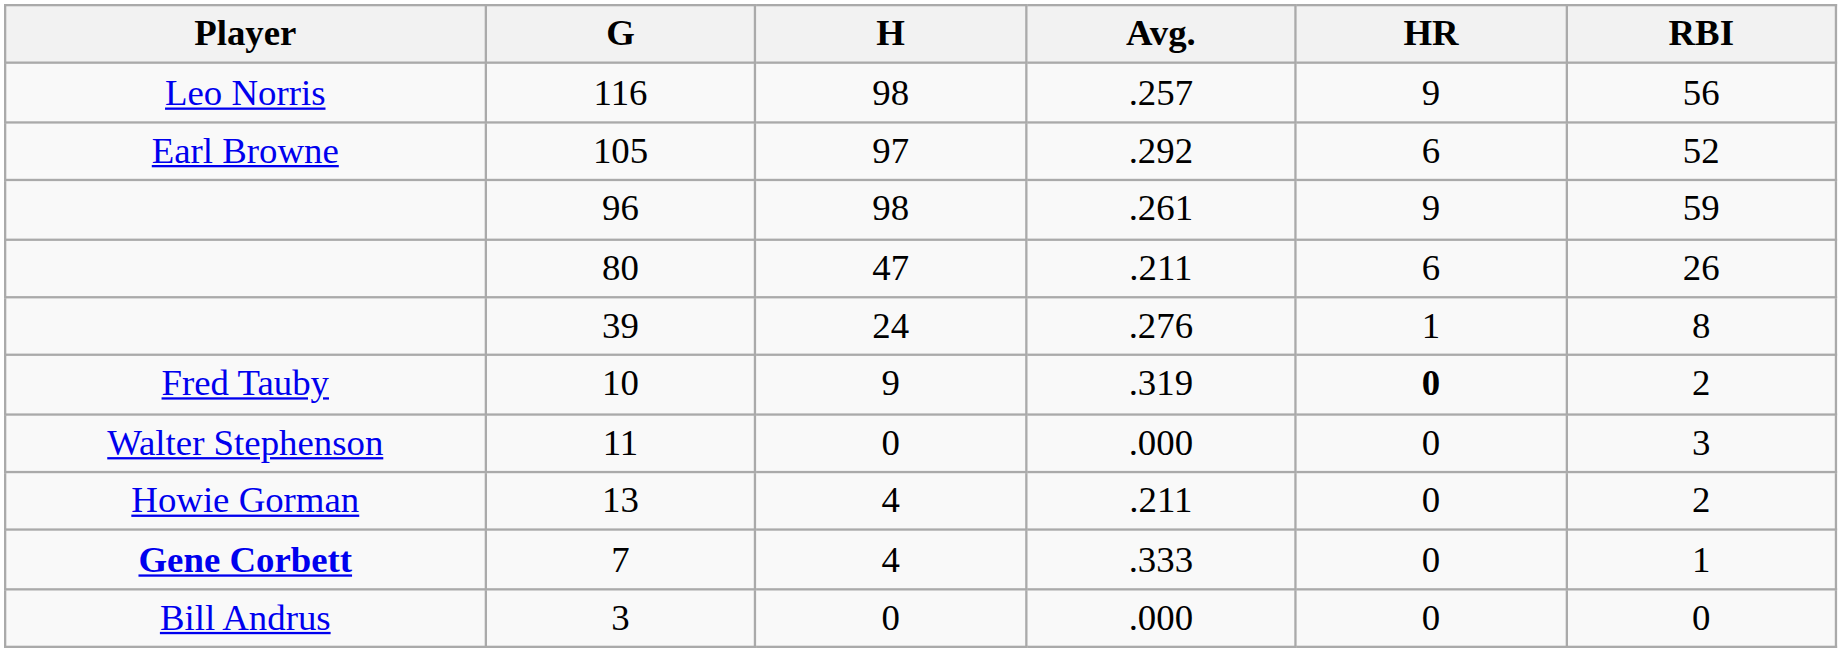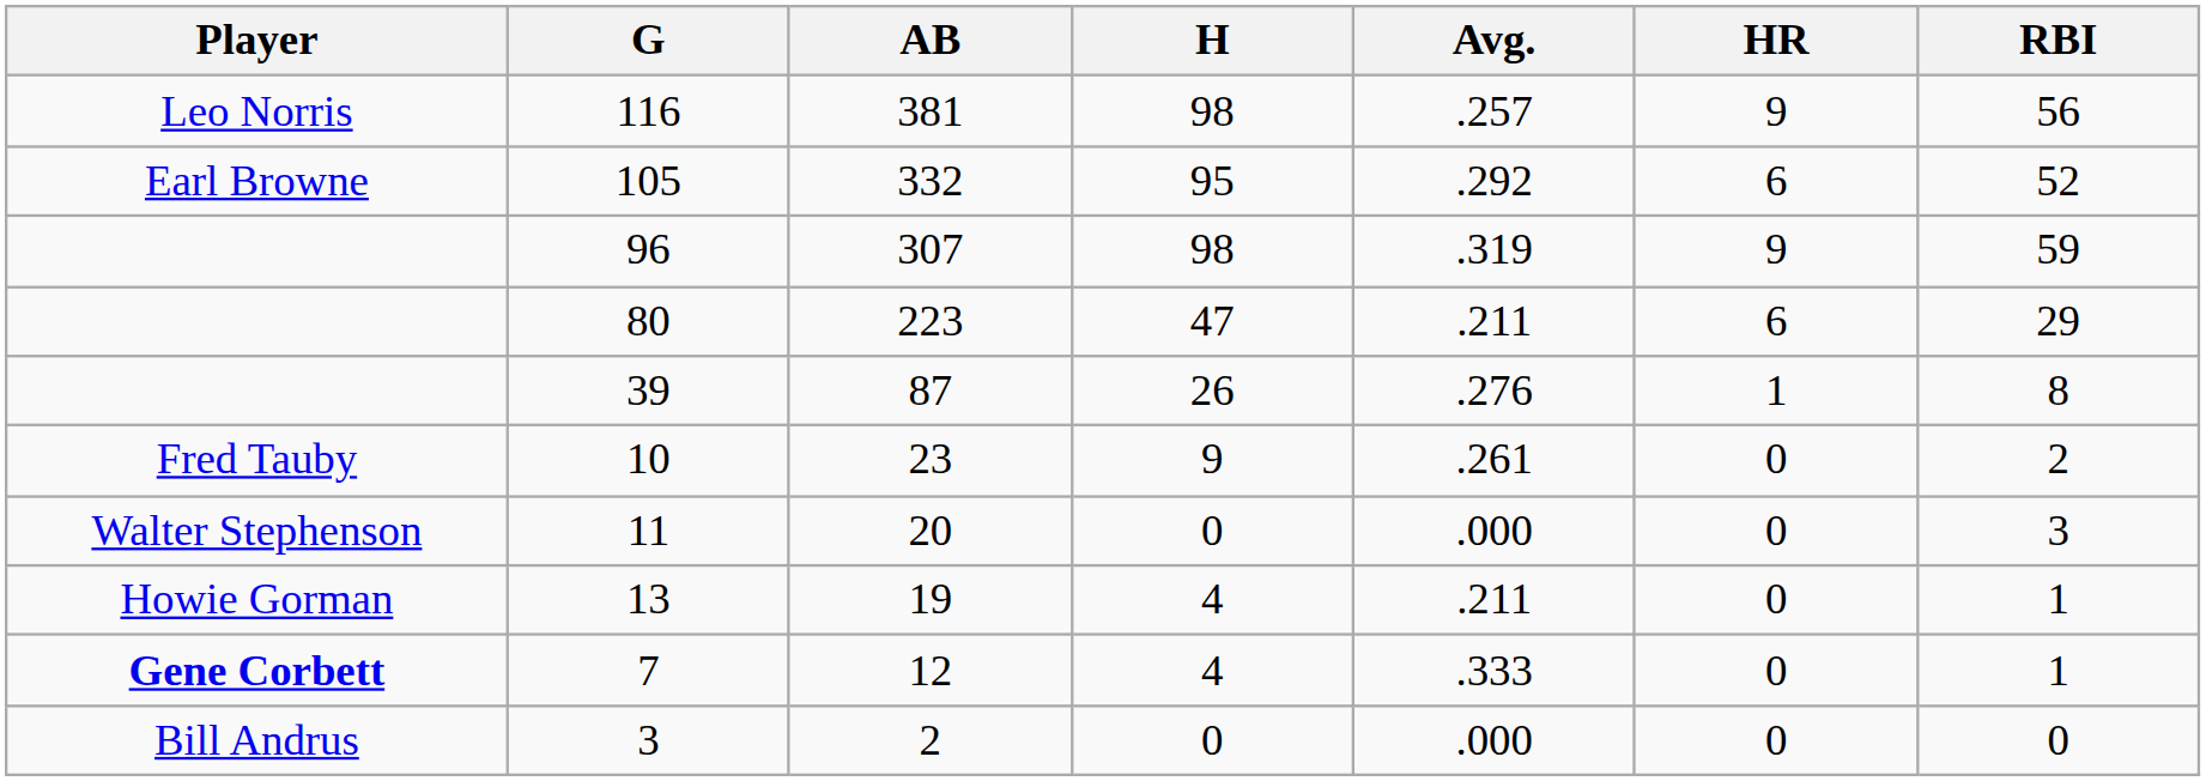+ column: AB | 381 | 332 | 307 | 223 | 87 | 23 | 20 | 19 | 12 | 2
105 | H: 97 -> 95
96 | Avg.: .261 -> .319
80 | RBI: 26 -> 29
39 | H: 24 -> 26
10 | Avg.: .319 -> .261
10 | HR: bold -> normal
13 | RBI: 2 -> 1
